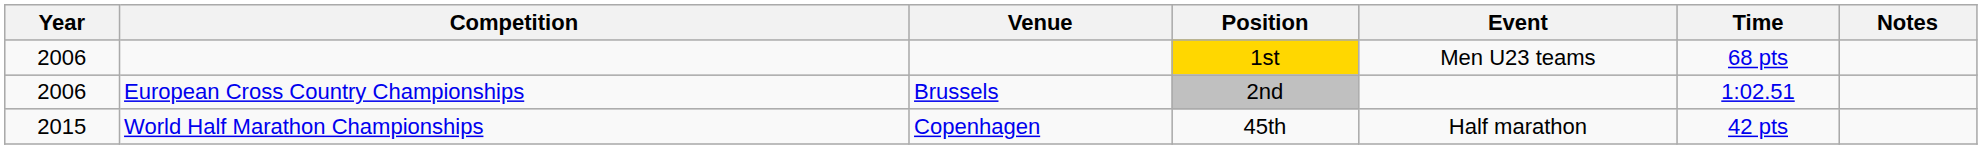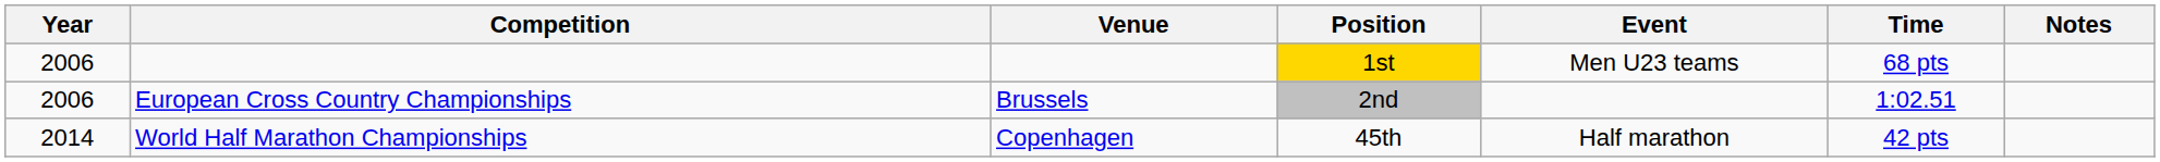World Half Marathon Championships | Year: 2015 -> 2014
